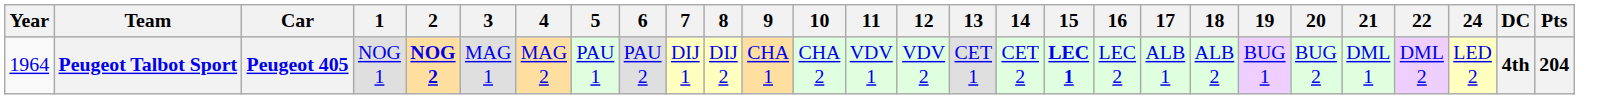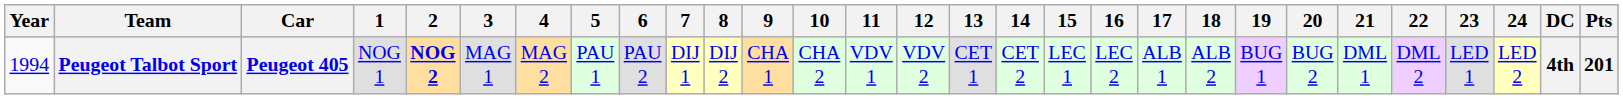+ column: 23 | LED 1
Peugeot Talbot Sport | Year: 1964 -> 1994
Peugeot Talbot Sport | 15: bold -> normal
Peugeot Talbot Sport | Pts: 204 -> 201
